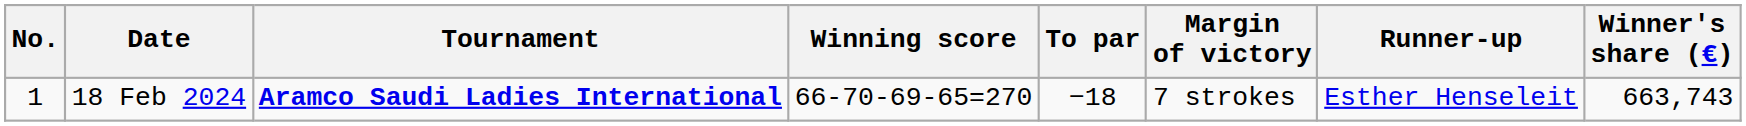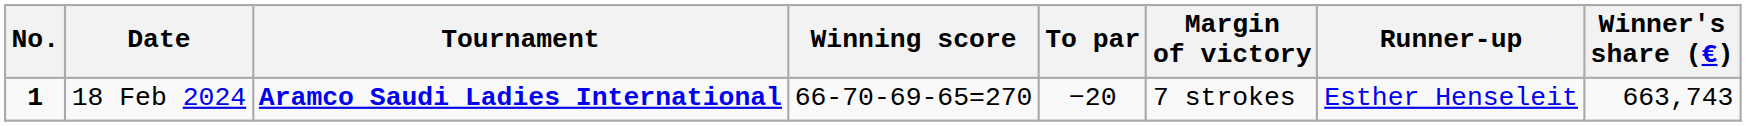18 Feb 2024 | No.: normal -> bold
18 Feb 2024 | To par: −18 -> −20
